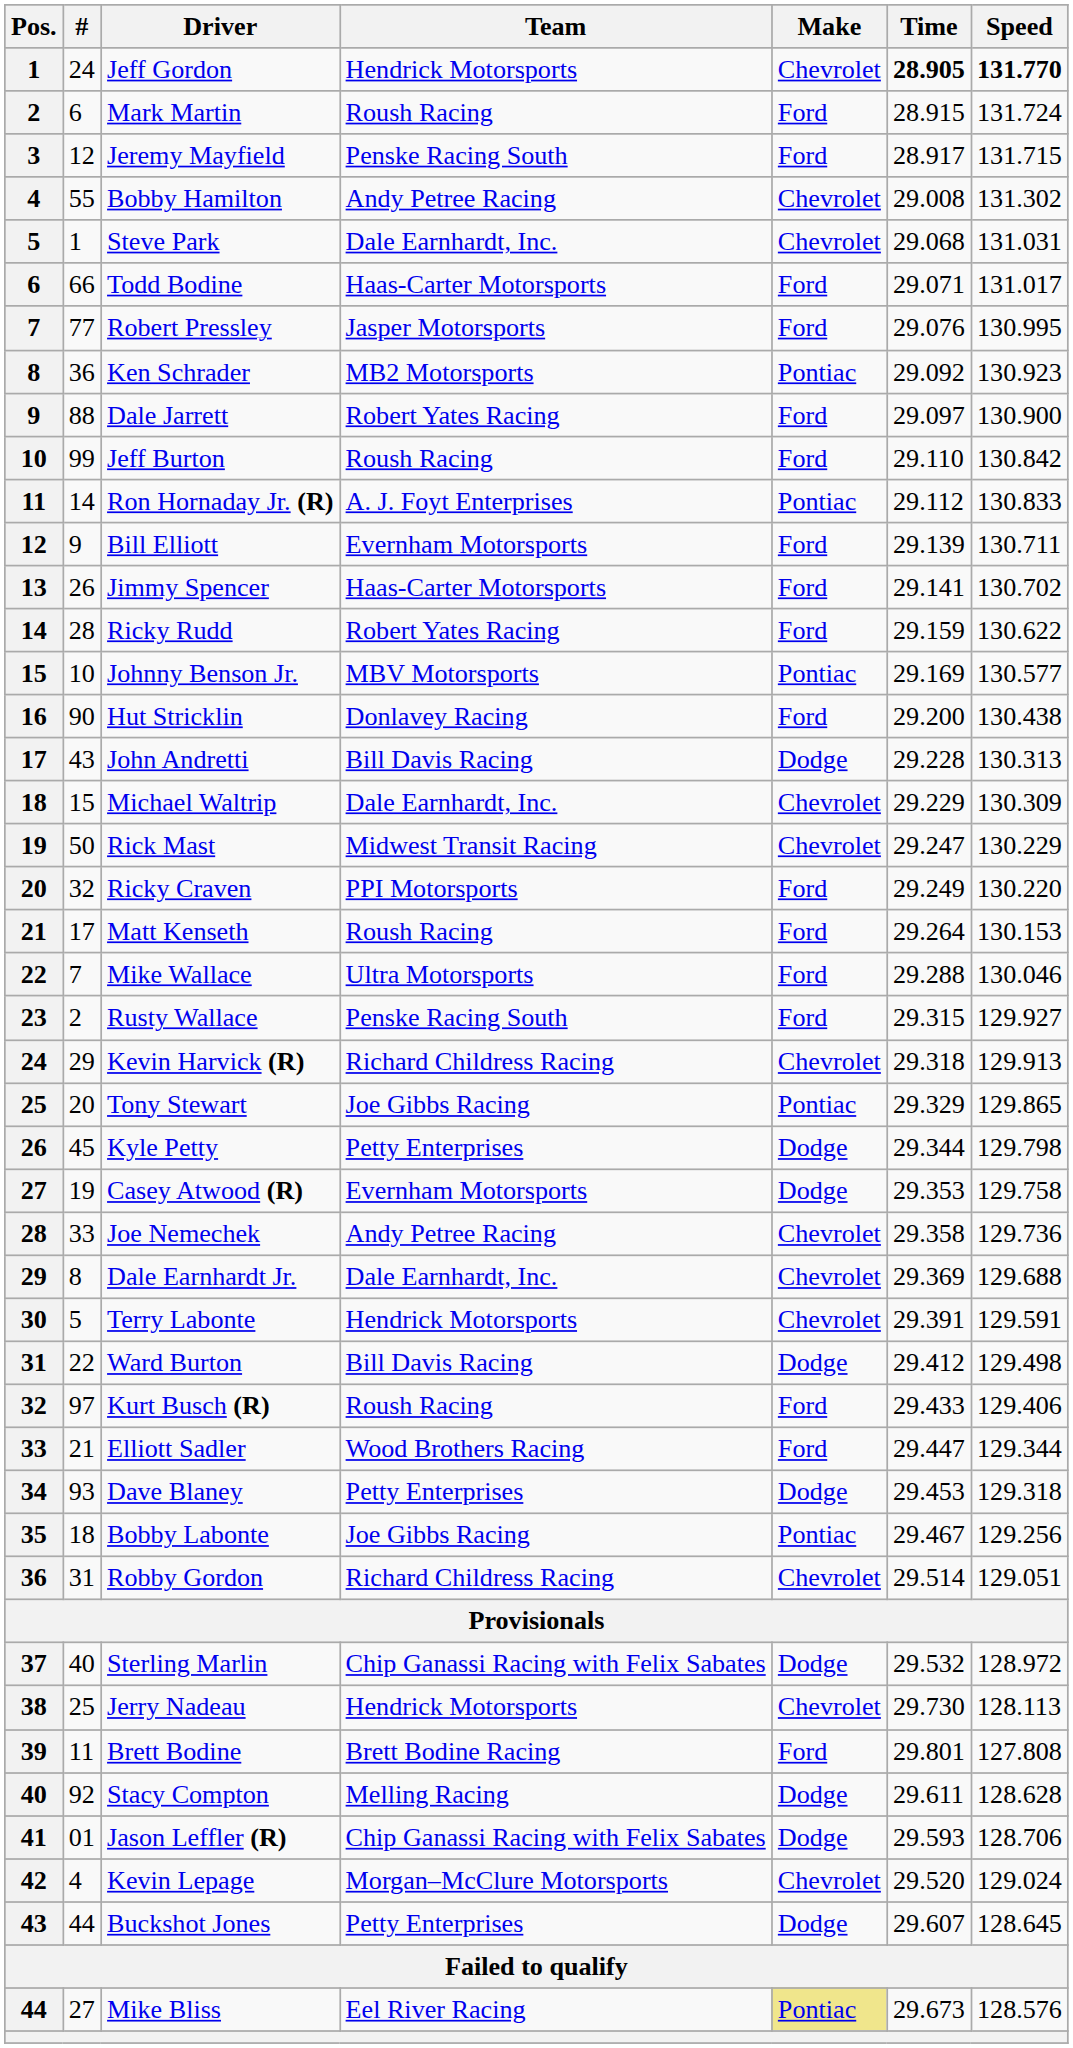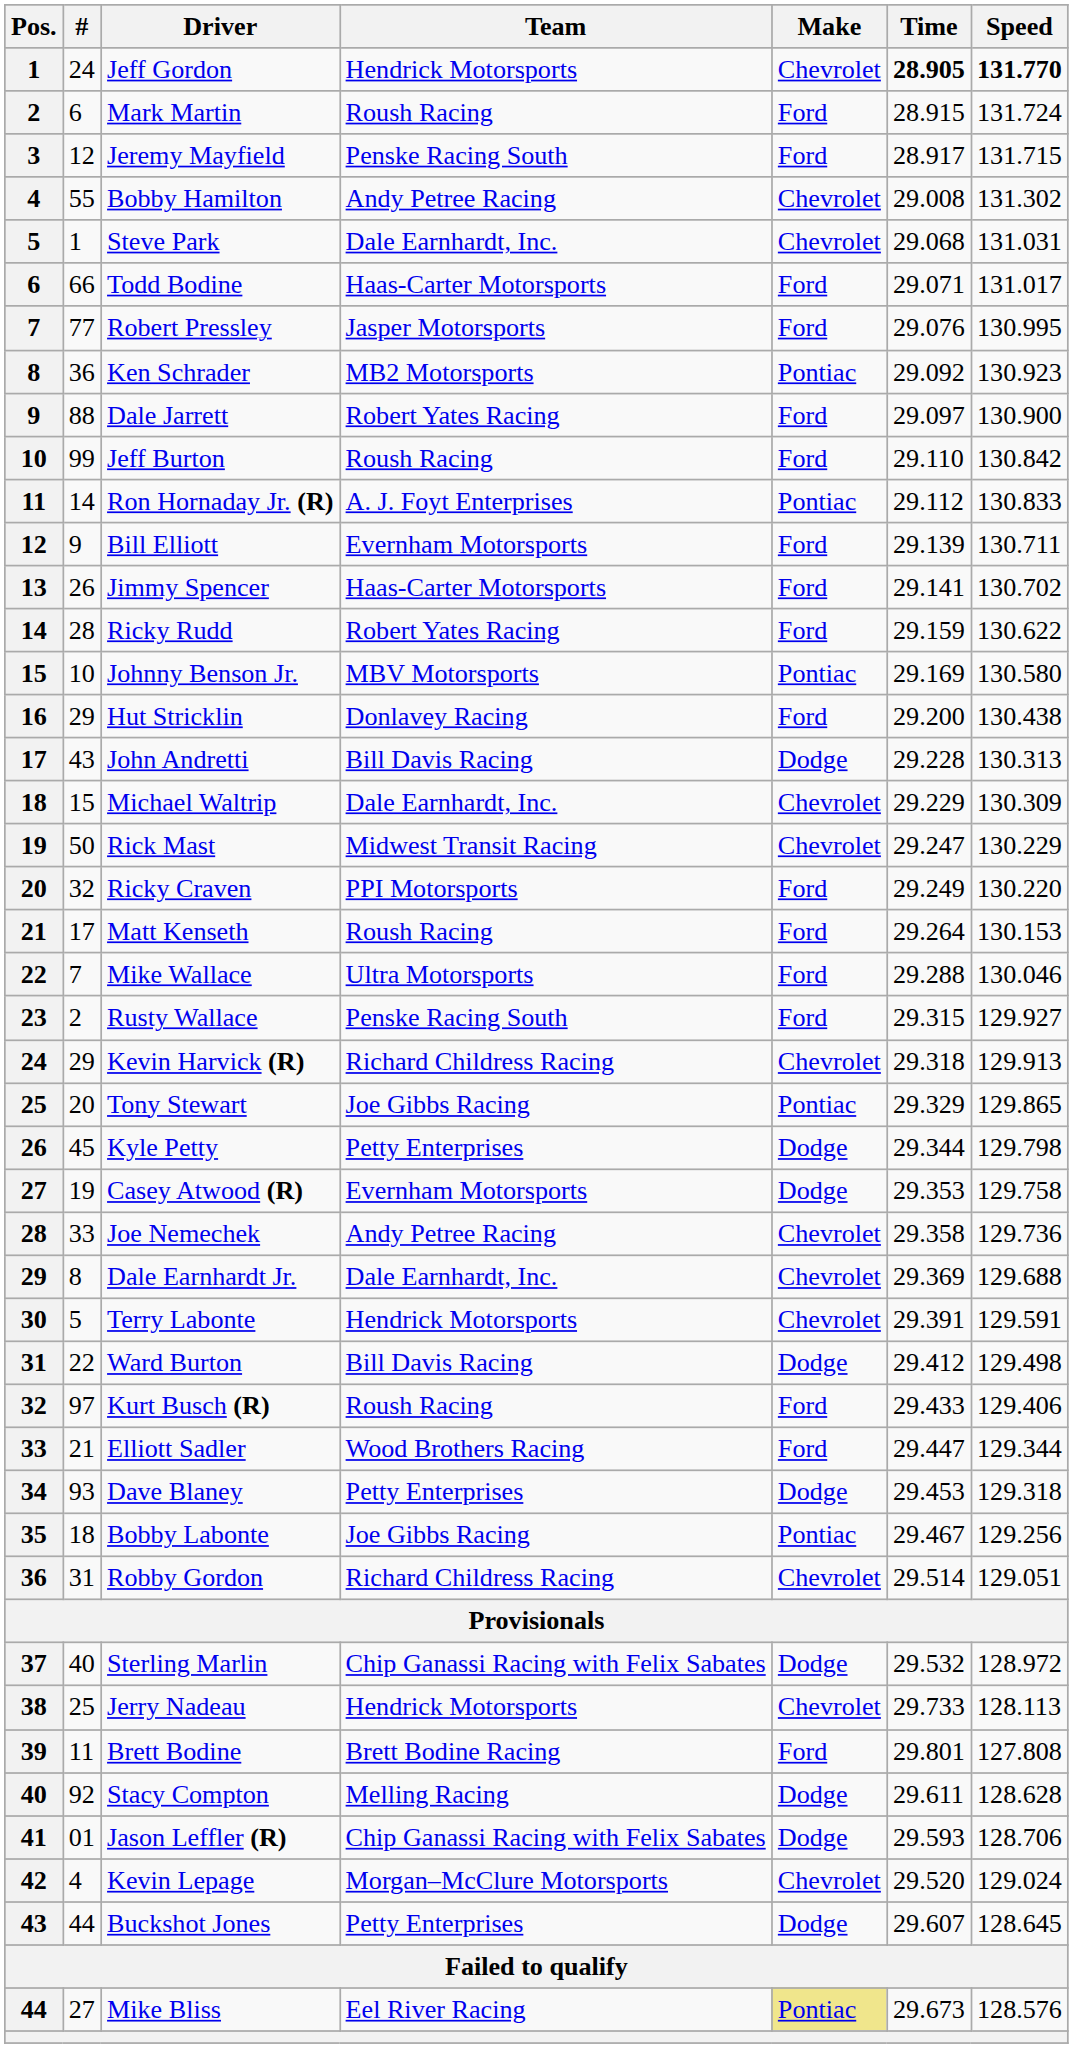Johnny Benson Jr. | Speed: 130.577 -> 130.580
Hut Stricklin | #: 90 -> 29
Jerry Nadeau | Time: 29.730 -> 29.733
